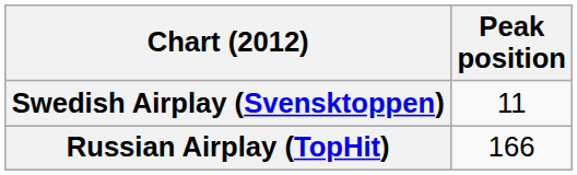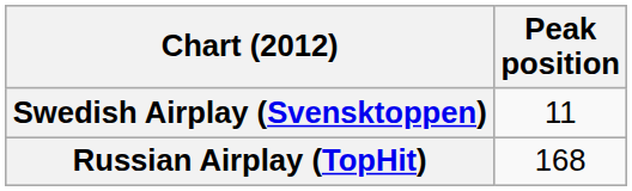Russian Airplay (TopHit) | Peak position: 166 -> 168
